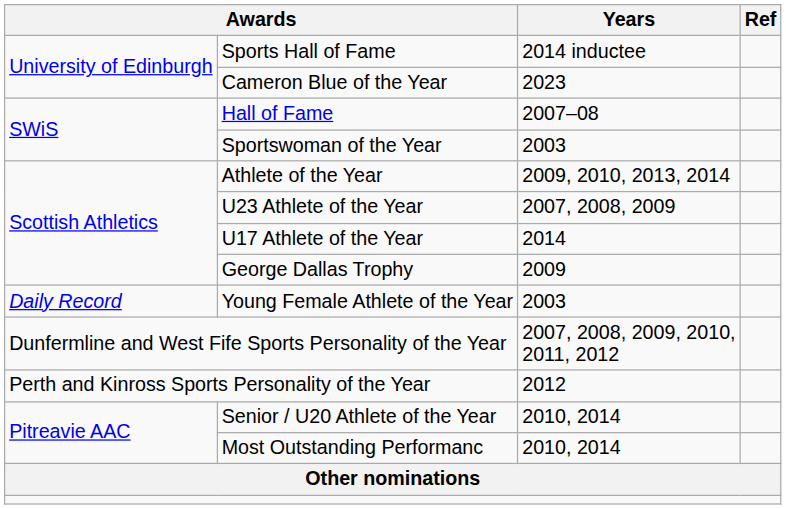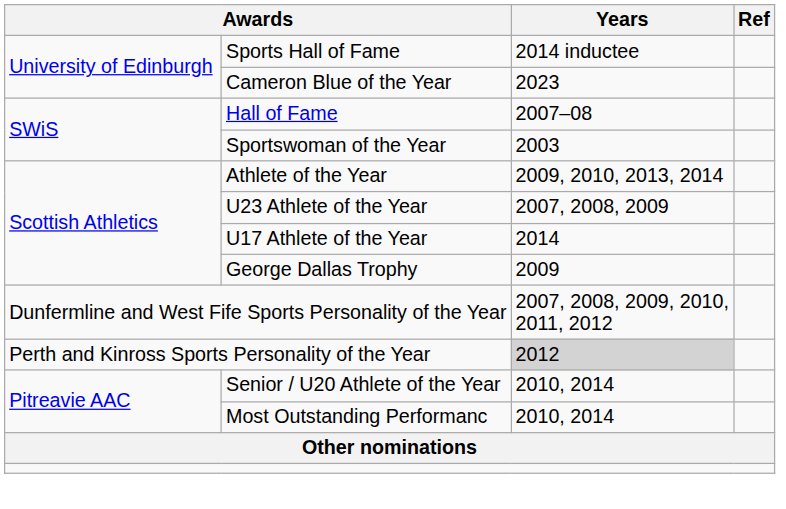- row: Daily Record | Young Female Athlete of the Year | 2003
Perth and Kinross Sports Personality of the Year | Years: no background -> lightgrey background
